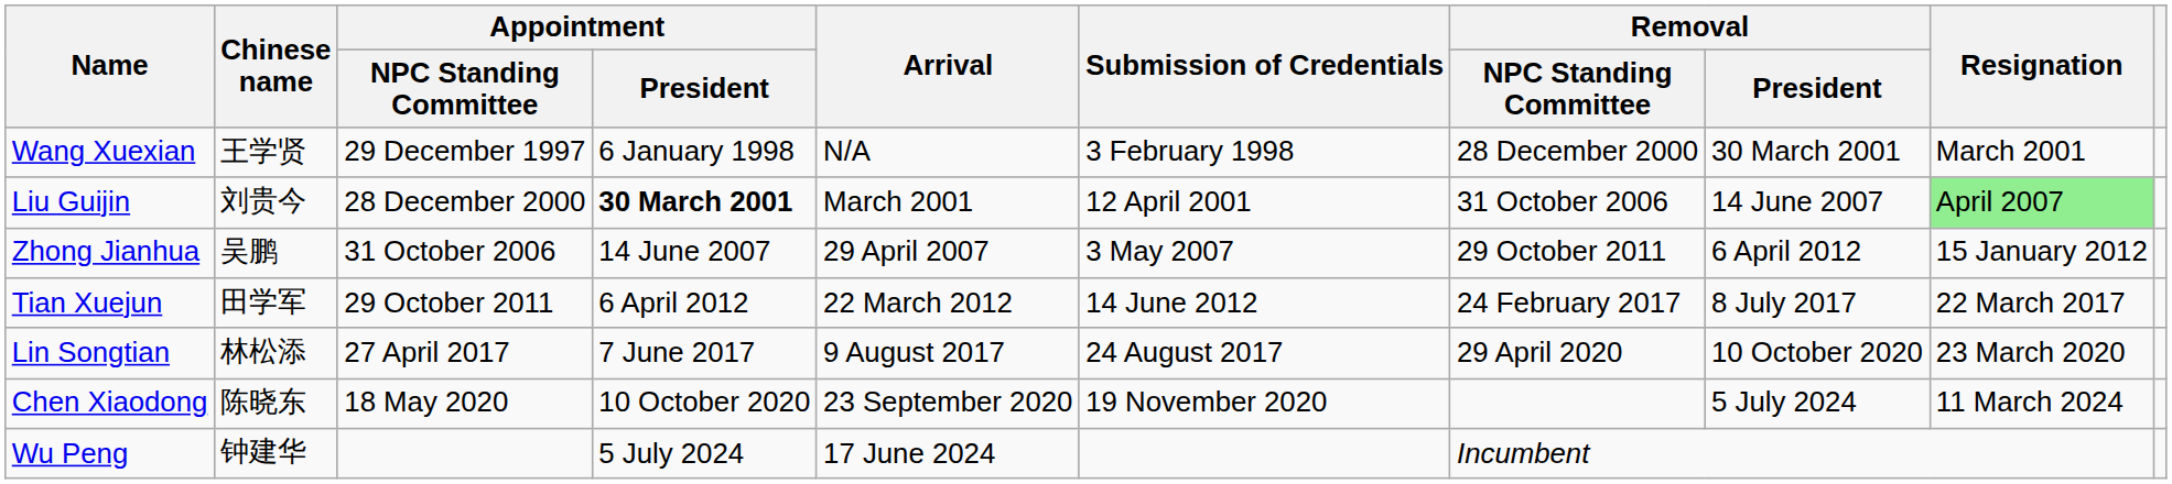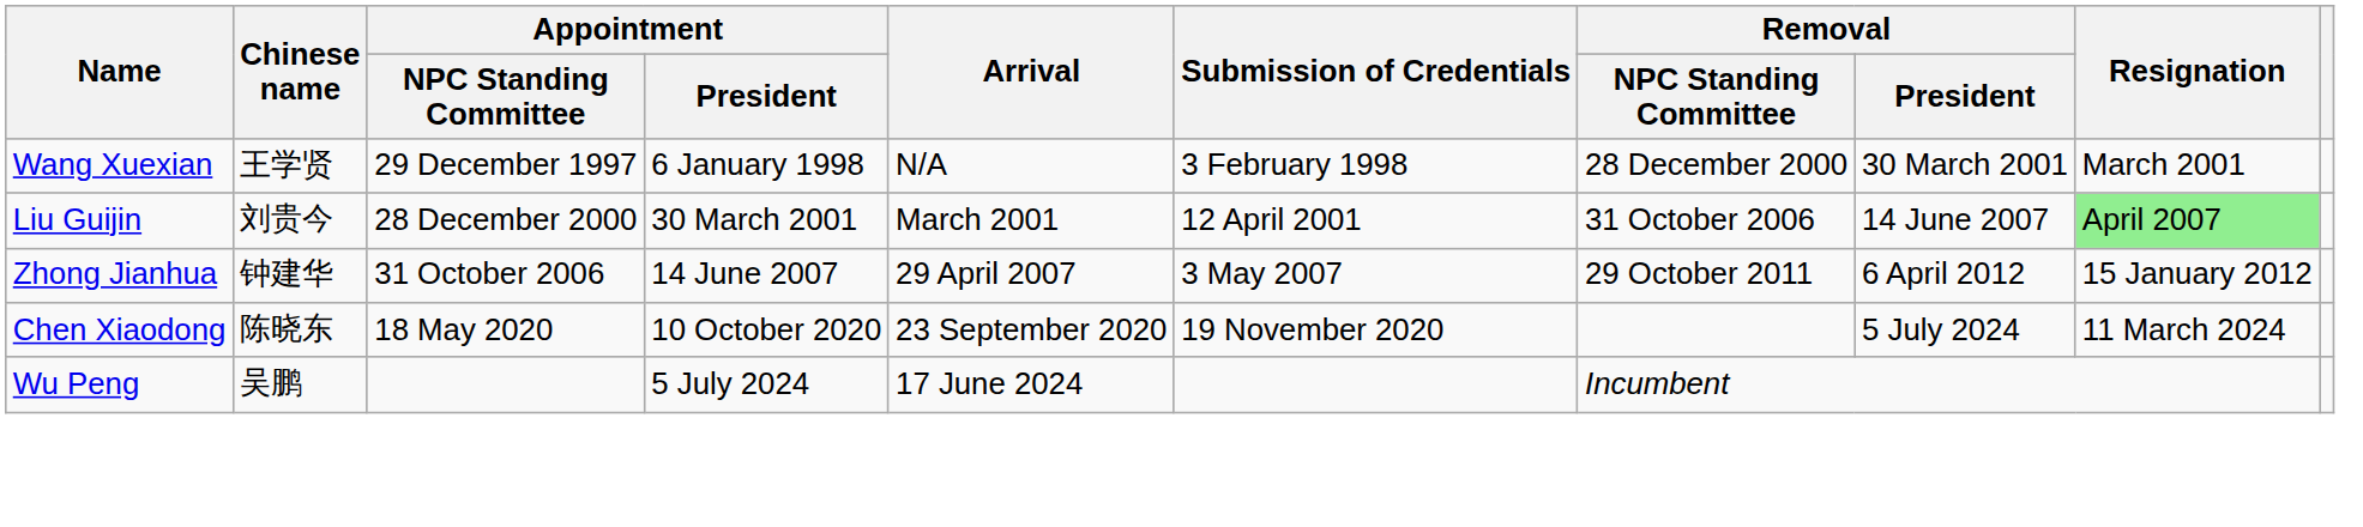Liu Guijin | Appointment / President: bold -> normal
Zhong Jianhua | Chinese name: 吴鹏 -> 钟建华
- row: Tian Xuejun | 田学军 | 29 October 2011 | 6 April 2012 | 22 March 2012 | 14 June 2012 | 24 February 2017 | 8 July 2017 | 22 March 2017
- row: Lin Songtian | 林松添 | 27 April 2017 | 7 June 2017 | 9 August 2017 | 24 August 2017 | 29 April 2020 | 10 October 2020 | 23 March 2020
Wu Peng | Chinese name: 钟建华 -> 吴鹏
